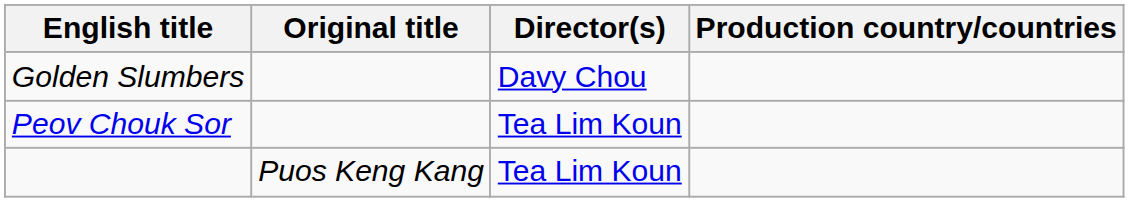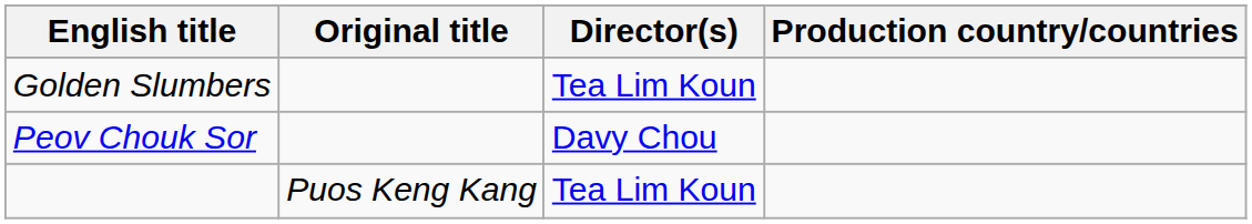Golden Slumbers | Director(s): Davy Chou -> Tea Lim Koun
Peov Chouk Sor | Director(s): Tea Lim Koun -> Davy Chou
